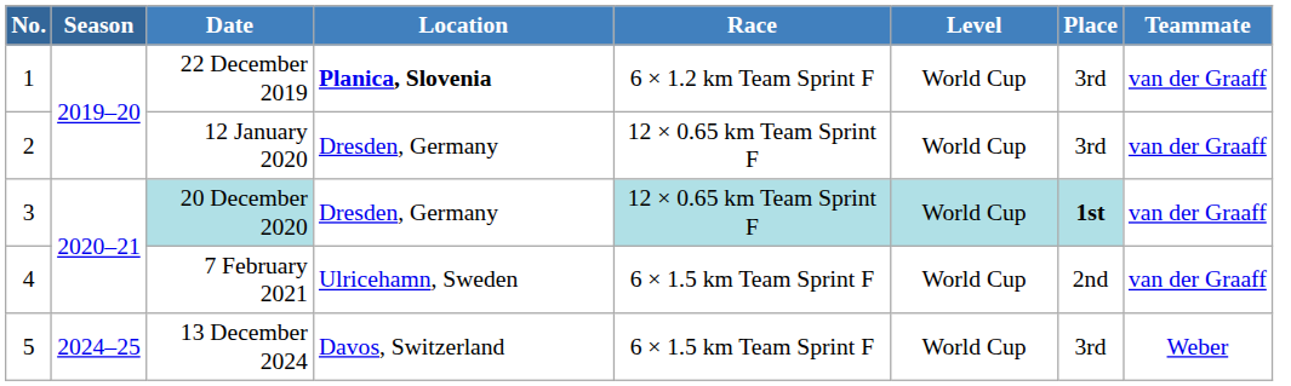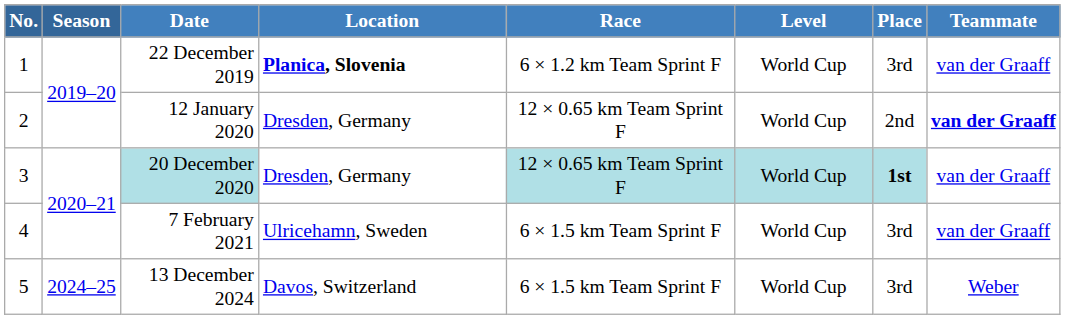12 January 2020 | Place: 3rd -> 2nd
12 January 2020 | Teammate: normal -> bold
7 February 2021 | Place: 2nd -> 3rd
